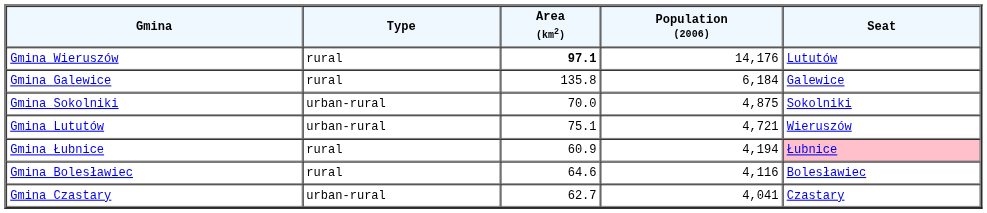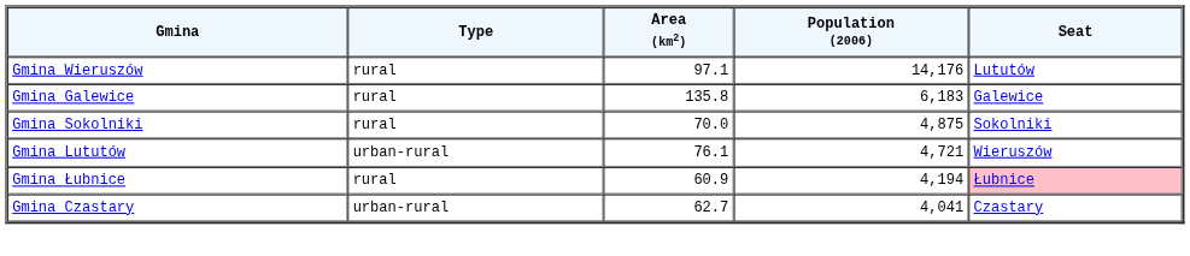Gmina Wieruszów | Area (km2): bold -> normal
Gmina Galewice | Population (2006): 6,184 -> 6,183
Gmina Sokolniki | Type: urban-rural -> rural
Gmina Lututów | Area (km2): 75.1 -> 76.1
- row: Gmina Bolesławiec | rural | 64.6 | 4,116 | Bolesławiec
